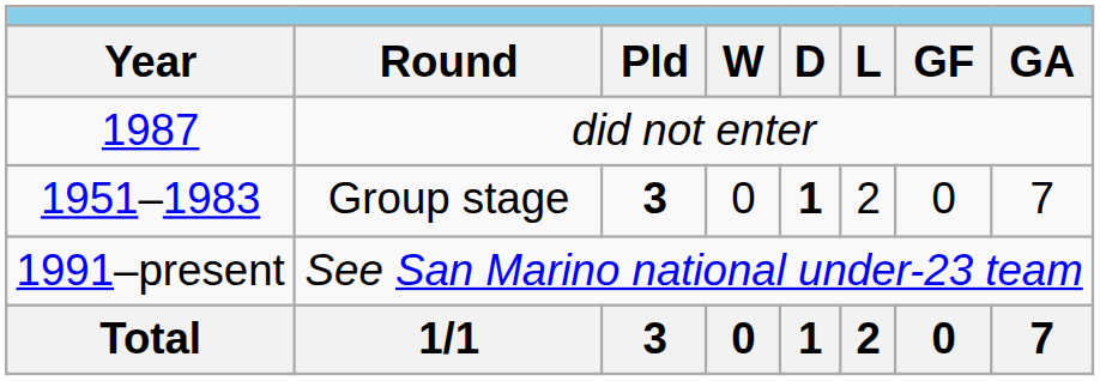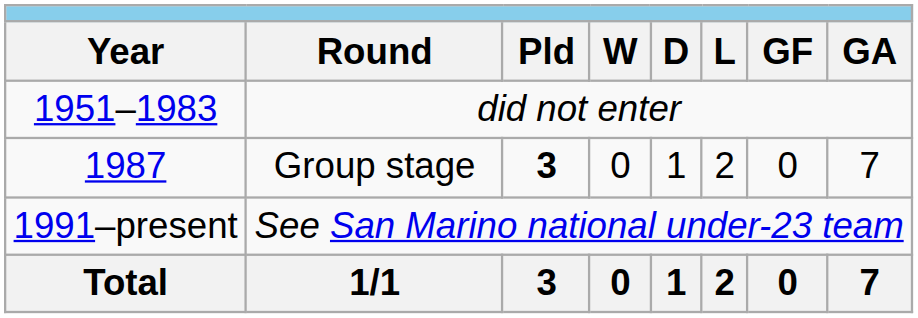did not enter | Year: 1987 -> 1951–1983
Group stage | Year: 1951–1983 -> 1987
Group stage | D: bold -> normal
